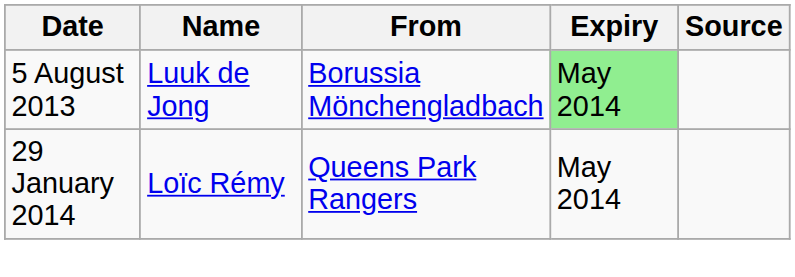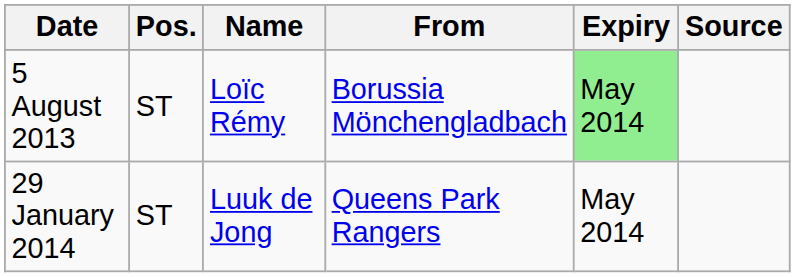+ column: Pos. | ST | ST
5 August 2013 | Name: Luuk de Jong -> Loïc Rémy
29 January 2014 | Name: Loïc Rémy -> Luuk de Jong
